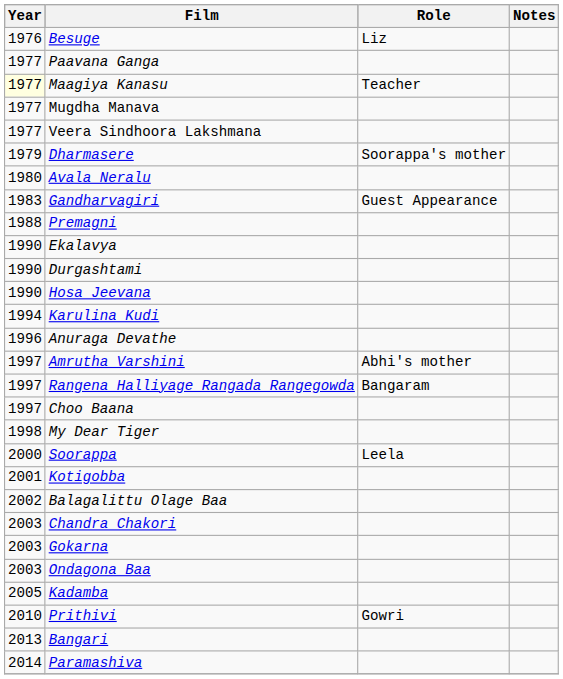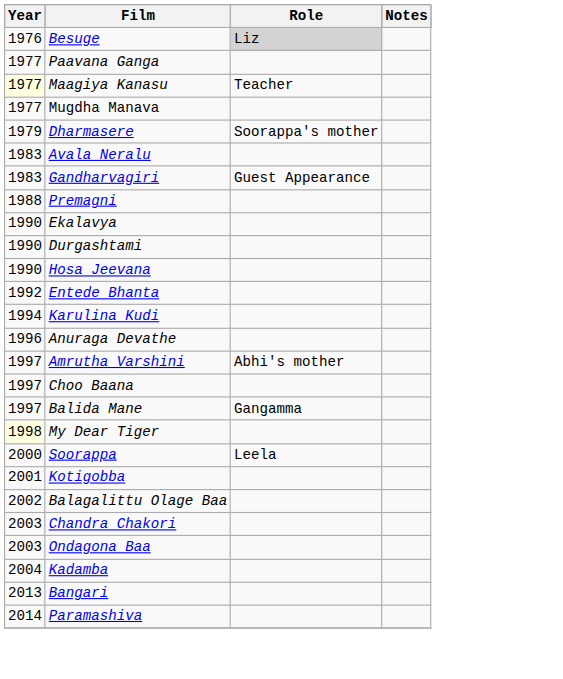Besuge | Role: no background -> lightgrey background
- row: 1977 | Veera Sindhoora Lakshmana
Avala Neralu | Year: 1980 -> 1983
+ row: 1992 | Entede Bhanta
- row: 1997 | Rangena Halliyage Rangada Rangegowda | Bangaram
+ row: 1997 | Balida Mane | Gangamma
My Dear Tiger | Year: no background -> lightyellow background
- row: 2003 | Gokarna
Kadamba | Year: 2005 -> 2004
- row: 2010 | Prithivi | Gowri
